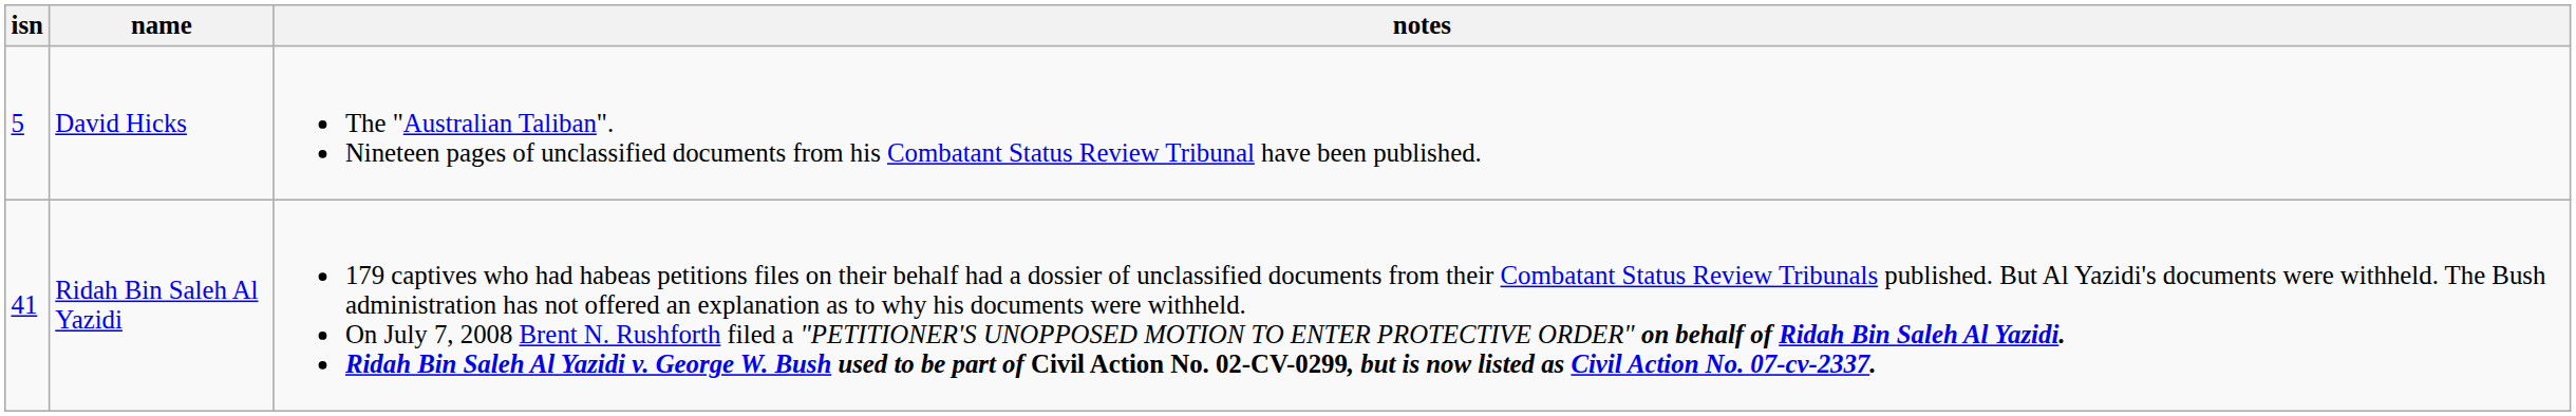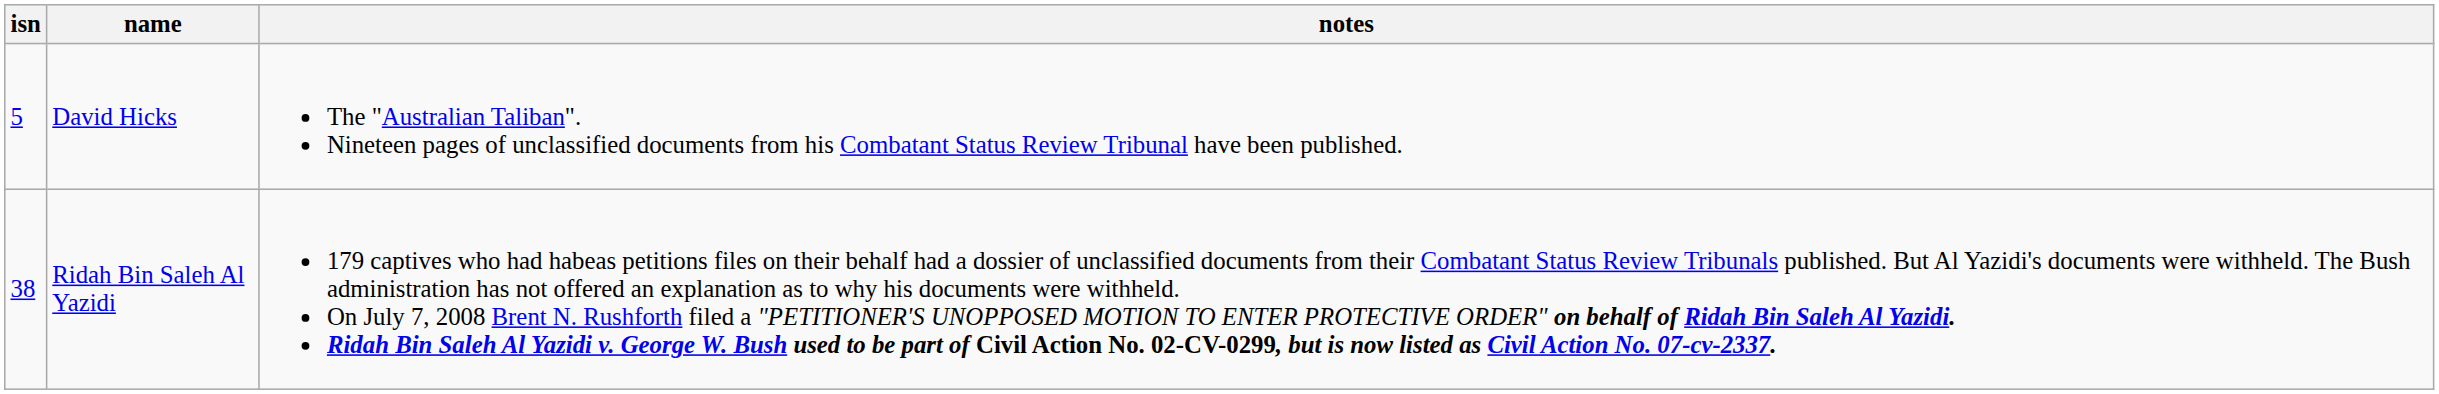Ridah Bin Saleh Al Yazidi | isn: 41 -> 38
